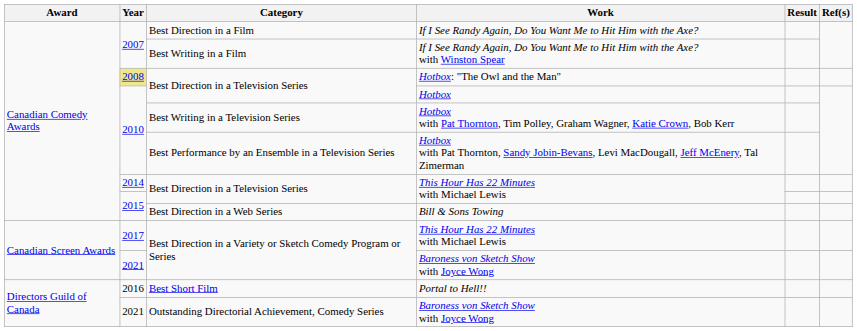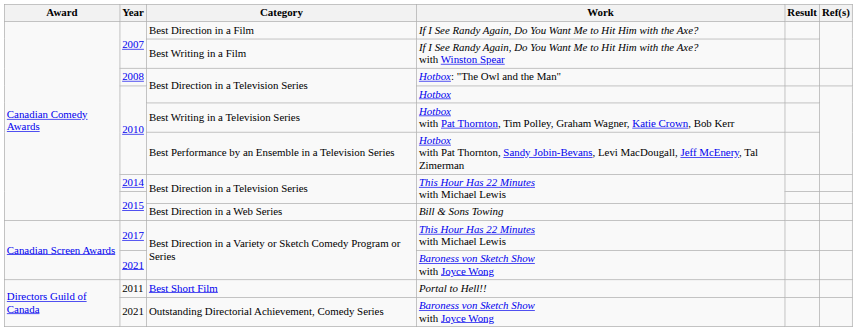Hotbox: "The Owl and the Man" | Year: khaki background -> no background
Portal to Hell!! | Year: 2016 -> 2011
